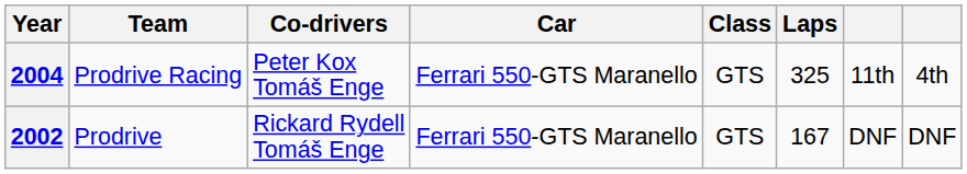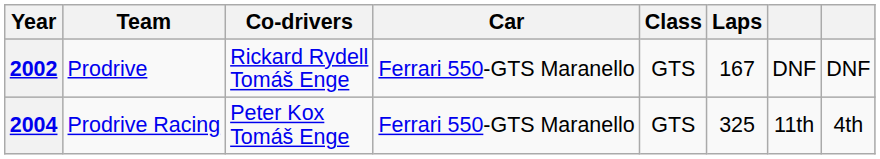rows swapped: 2002 <-> 2004
